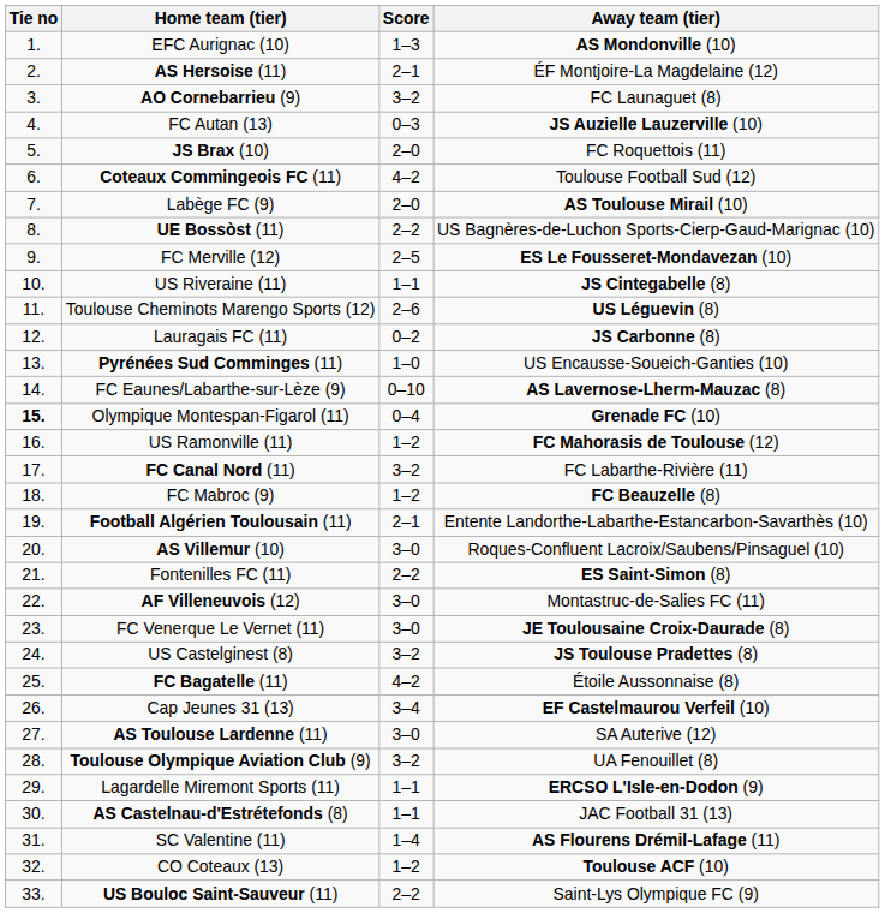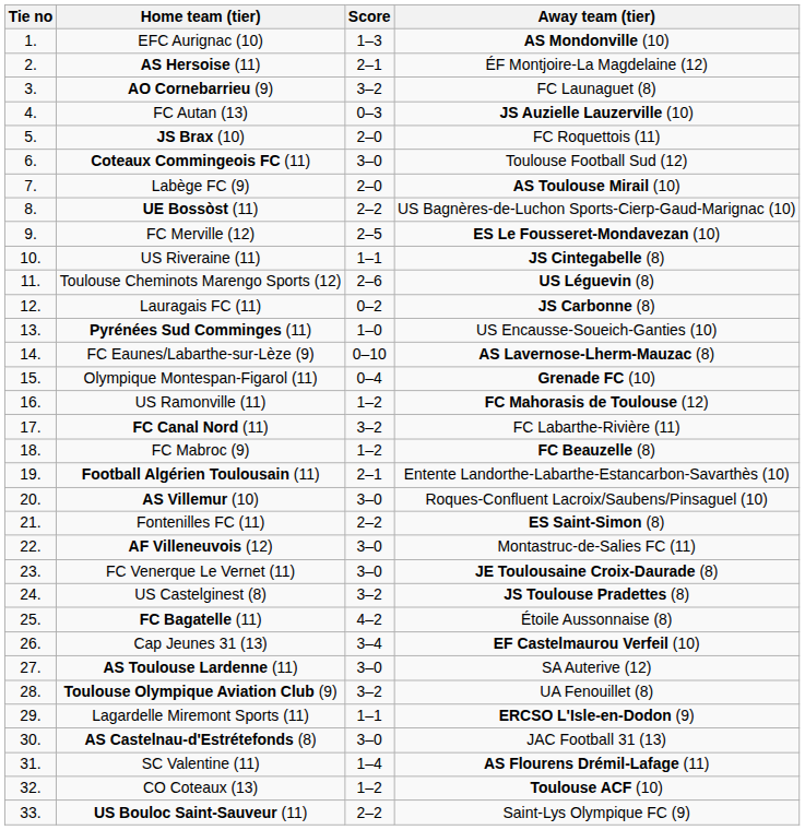Coteaux Commingeois FC (11) | Score: 4–2 -> 3–0
Olympique Montespan-Figarol (11) | Tie no: bold -> normal
AS Castelnau-d'Estrétefonds (8) | Score: 1–1 -> 3–0
